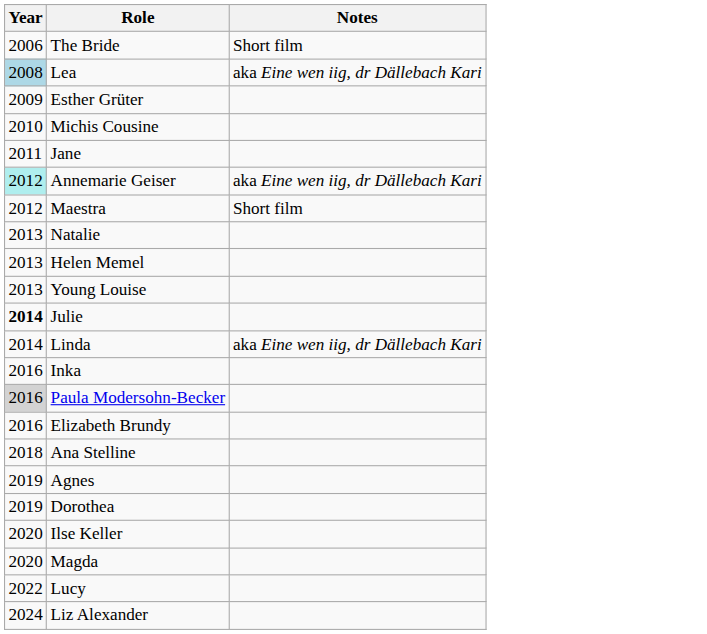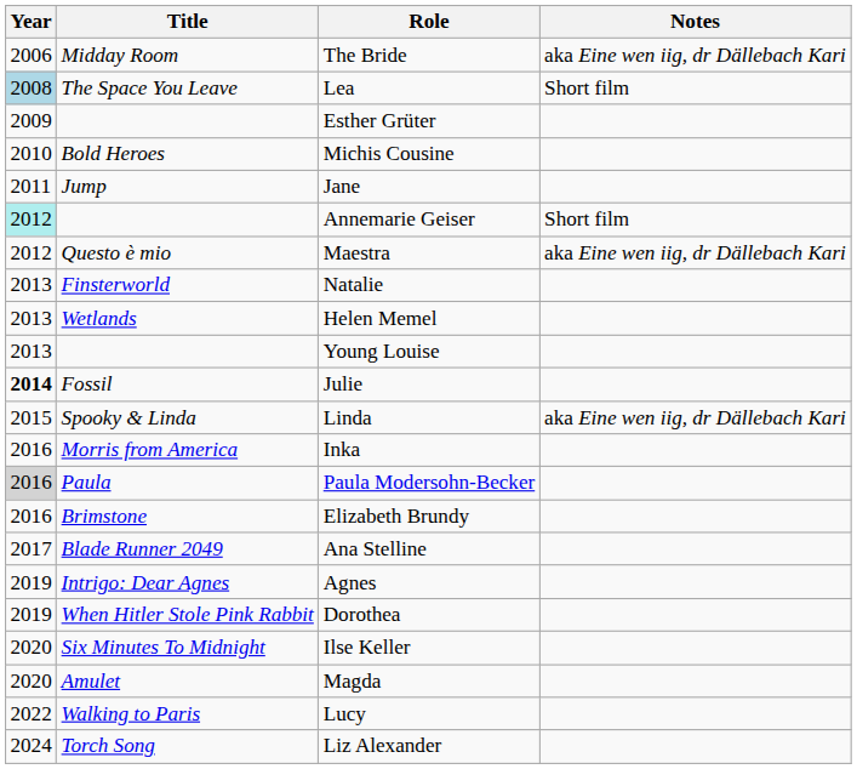+ column: Title | Midday Room | The Space You Leave | Bold Heroes | Jump | Questo è mio | Finsterworld | Wetlands | Fossil | Spooky & Linda | Morris from America | Paula | Brimstone | Blade Runner 2049 | Intrigo: Dear Agnes | When Hitler Stole Pink Rabbit | Six Minutes To Midnight | Amulet | Walking to Paris | Torch Song
The Bride | Notes: Short film -> aka Eine wen iig, dr Dällebach Kari
Lea | Notes: aka Eine wen iig, dr Dällebach Kari -> Short film
Annemarie Geiser | Notes: aka Eine wen iig, dr Dällebach Kari -> Short film
Maestra | Notes: Short film -> aka Eine wen iig, dr Dällebach Kari
Linda | Year: 2014 -> 2015
Ana Stelline | Year: 2018 -> 2017
